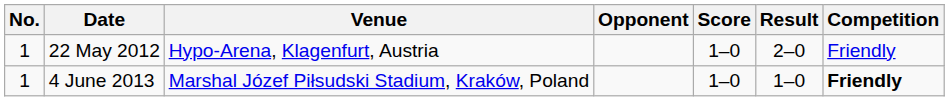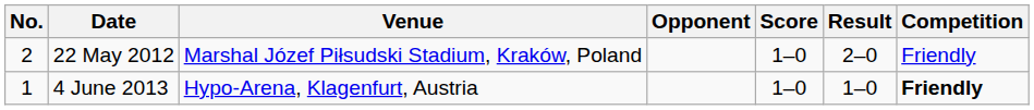22 May 2012 | No.: 1 -> 2
22 May 2012 | Venue: Hypo-Arena, Klagenfurt, Austria -> Marshal Józef Piłsudski Stadium, Kraków, Poland
4 June 2013 | Venue: Marshal Józef Piłsudski Stadium, Kraków, Poland -> Hypo-Arena, Klagenfurt, Austria
